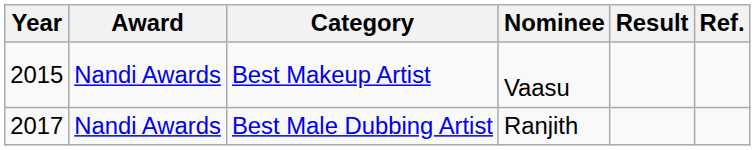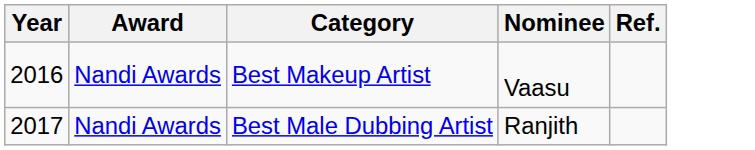- column: Result
Best Makeup Artist | Year: 2015 -> 2016
